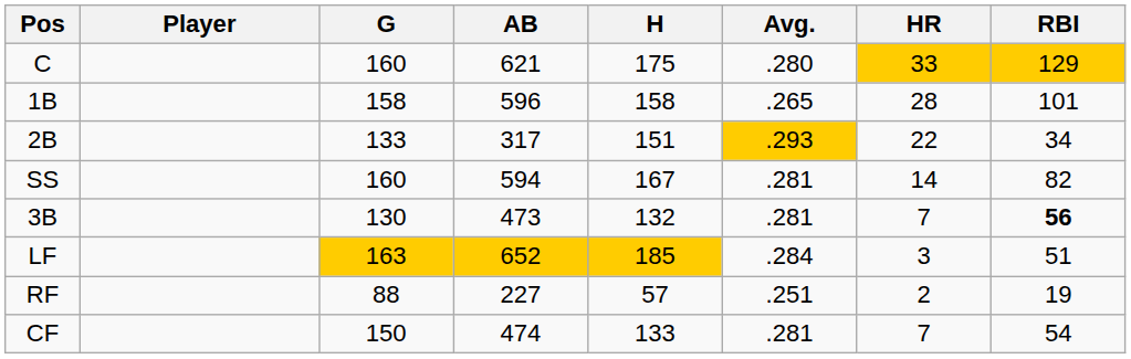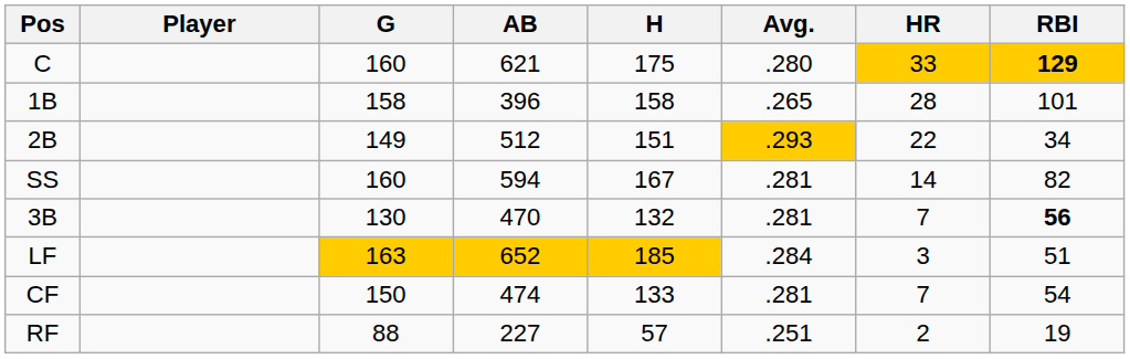C | RBI: normal -> bold
1B | AB: 596 -> 396
2B | G: 133 -> 149
2B | AB: 317 -> 512
3B | AB: 473 -> 470
rows swapped: CF <-> RF
